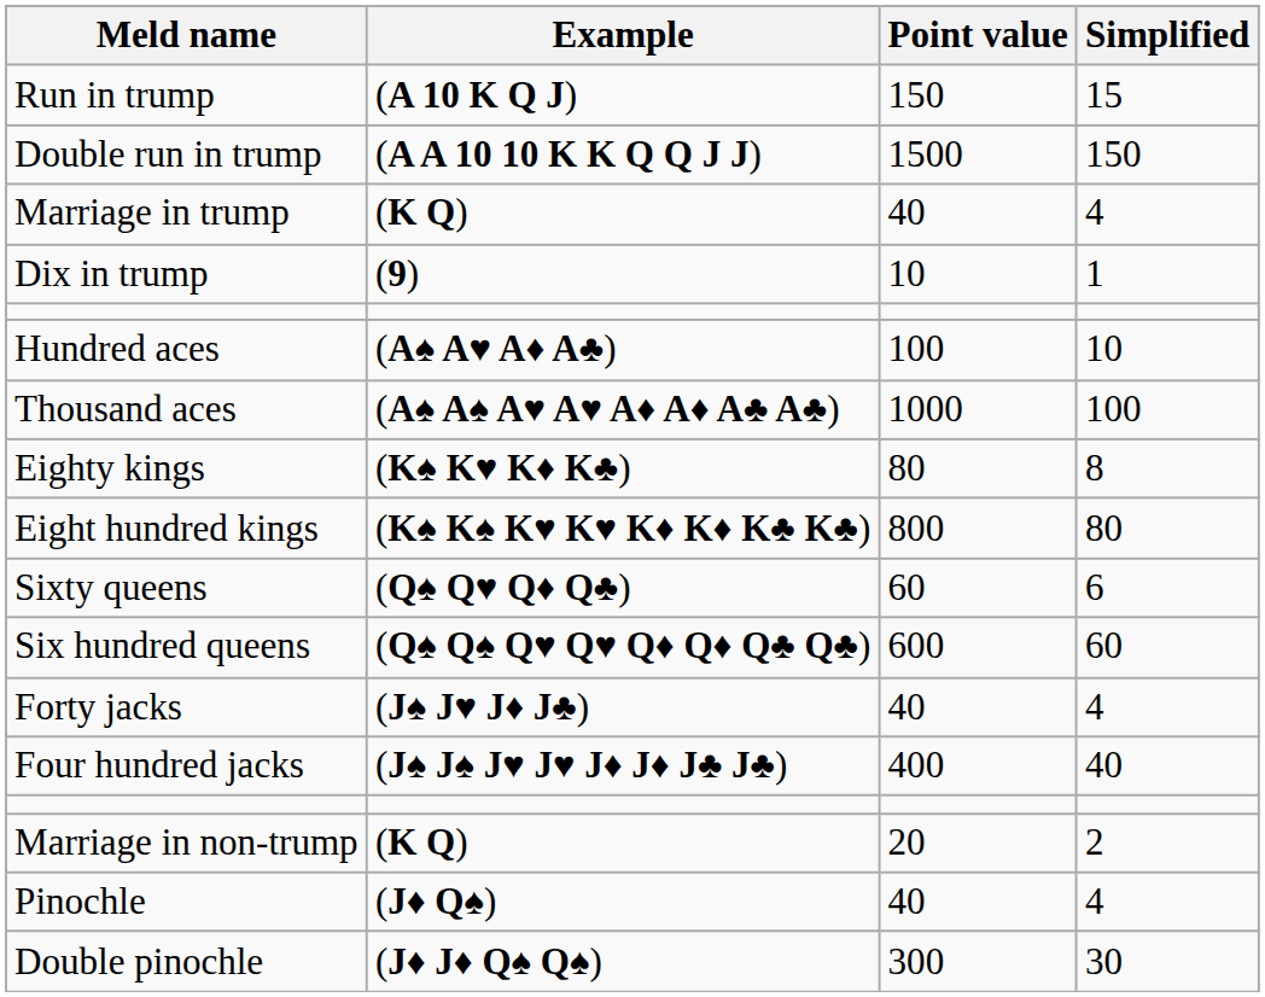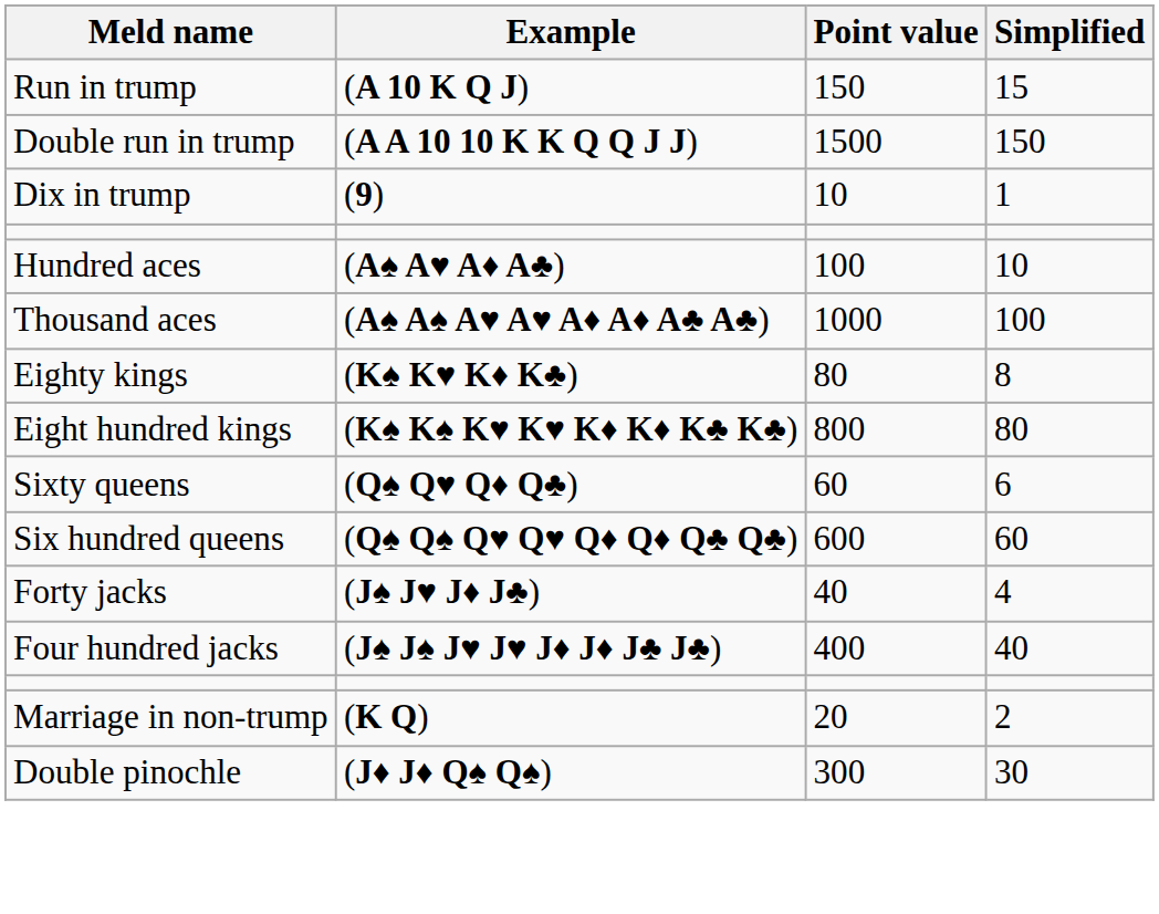- row: Marriage in trump | (K Q) | 40 | 4
- row: Pinochle | (J♦ Q♠) | 40 | 4
